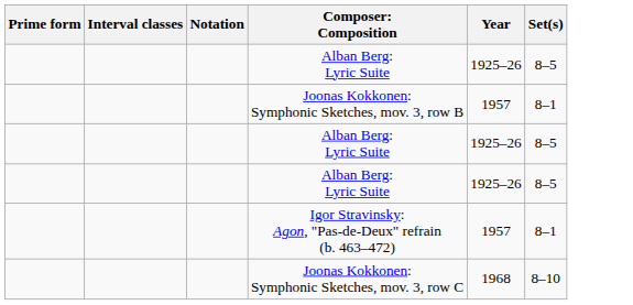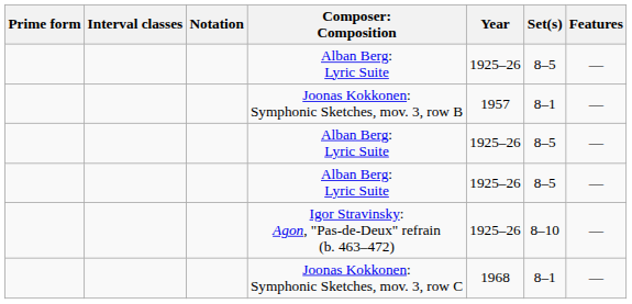+ column: Features | — | — | — | — | — | —
Igor Stravinsky: Agon, "Pas-de-Deux" refrain (b. 463–472) | Year: 1957 -> 1925–26
Igor Stravinsky: Agon, "Pas-de-Deux" refrain (b. 463–472) | Set(s): 8–1 -> 8–10
Joonas Kokkonen: Symphonic Sketches, mov. 3, row C | Set(s): 8–10 -> 8–1
